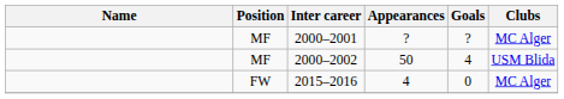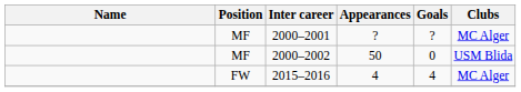2000–2002 | Goals: 4 -> 0
2015–2016 | Goals: 0 -> 4
